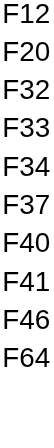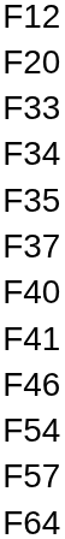- row: F32
+ row: F35
+ row: F54
+ row: F57
